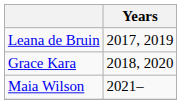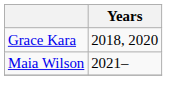- row: Leana de Bruin | 2017, 2019
